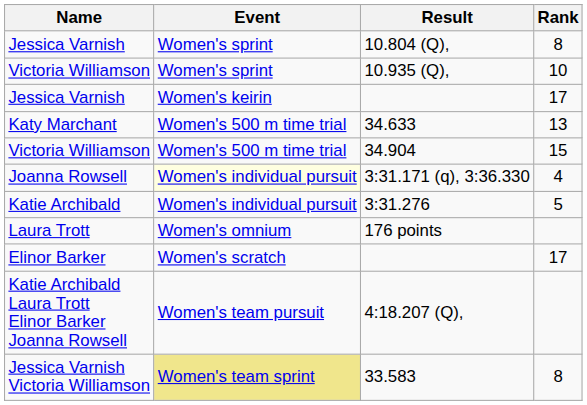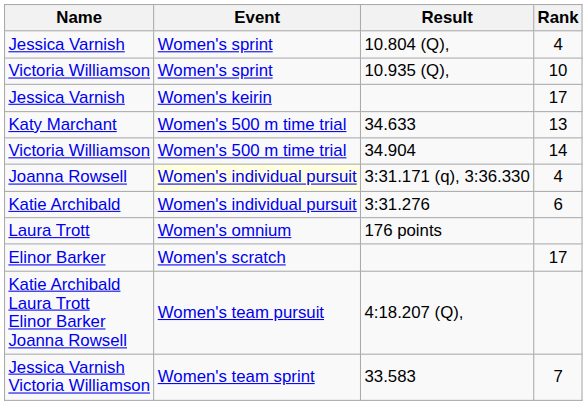10.804 (Q), | Rank: 8 -> 4
34.904 | Rank: 15 -> 14
3:31.276 | Rank: 5 -> 6
33.583 | Event: khaki background -> no background
33.583 | Rank: 8 -> 7
